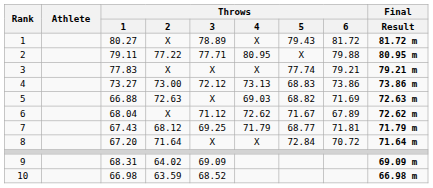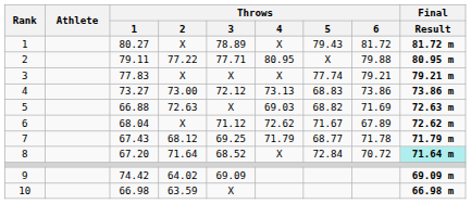7 | Throws / 6: 71.81 -> 71.78
8 | Throws / 3: X -> 68.52
8 | Final / Result: no background -> paleturquoise background
9 | Throws / 1: 68.31 -> 74.42
10 | Throws / 3: 68.52 -> X
